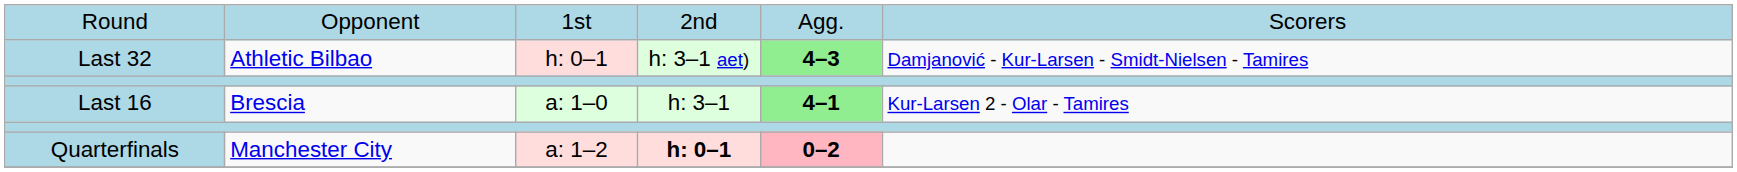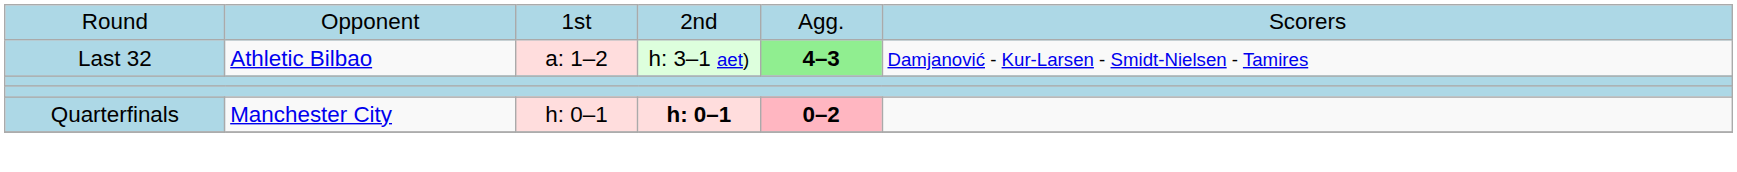Last 32 | column 3: h: 0–1 -> a: 1–2
- row: Last 16 | Brescia | a: 1–0 | h: 3–1 | 4–1 | Kur-Larsen 2 - Olar - Tamires
Quarterfinals | column 3: a: 1–2 -> h: 0–1
